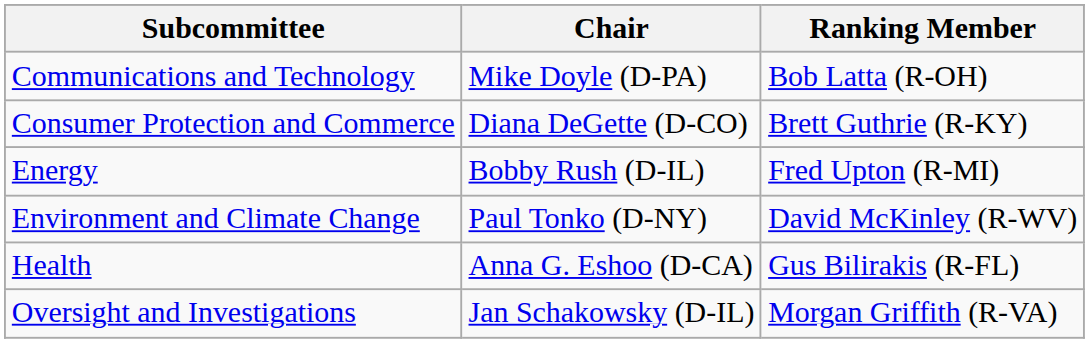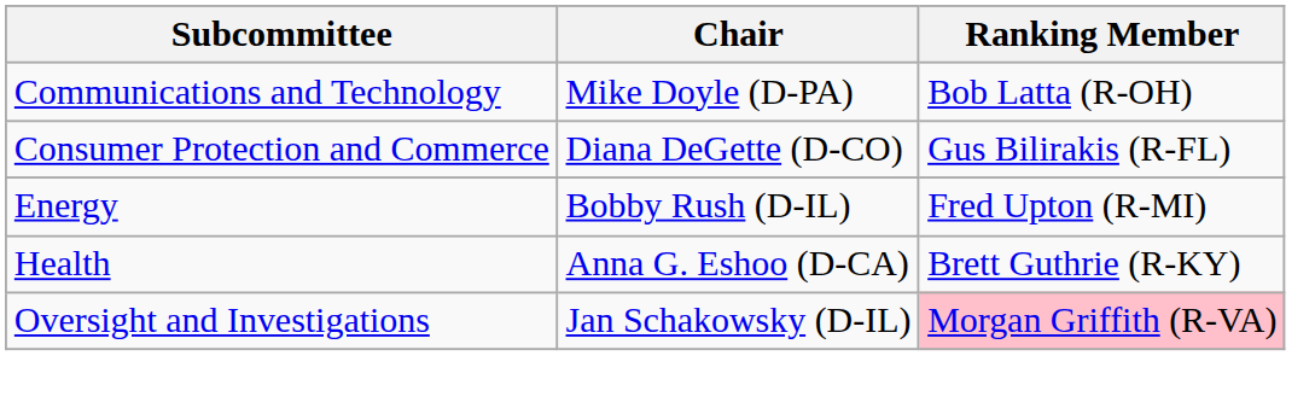Consumer Protection and Commerce | Ranking Member: Brett Guthrie (R-KY) -> Gus Bilirakis (R-FL)
- row: Environment and Climate Change | Paul Tonko (D-NY) | David McKinley (R-WV)
Health | Ranking Member: Gus Bilirakis (R-FL) -> Brett Guthrie (R-KY)
Oversight and Investigations | Ranking Member: no background -> pink background
